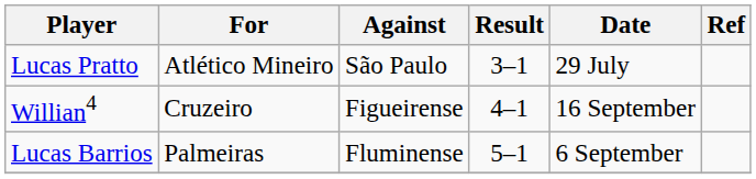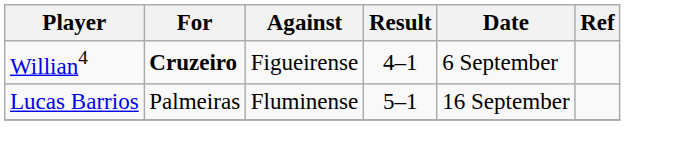- row: Lucas Pratto | Atlético Mineiro | São Paulo | 3–1 | 29 July
Willian4 | For: normal -> bold
Willian4 | Date: 16 September -> 6 September
Lucas Barrios | Date: 6 September -> 16 September
